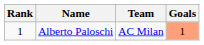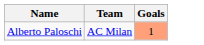- column: Rank | 1
